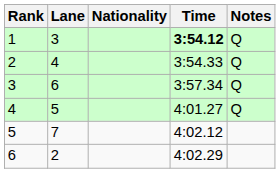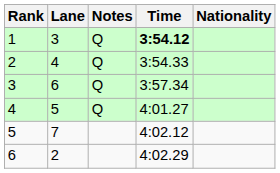columns swapped: Nationality <-> Notes
